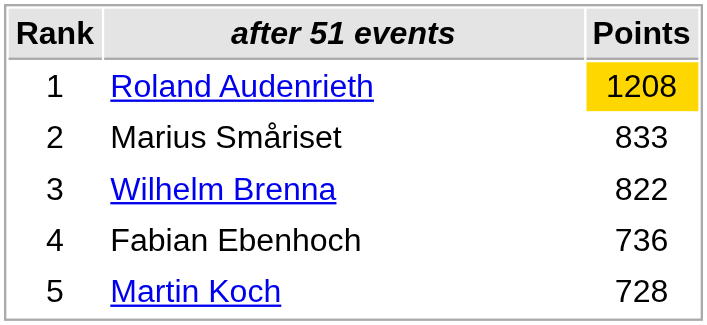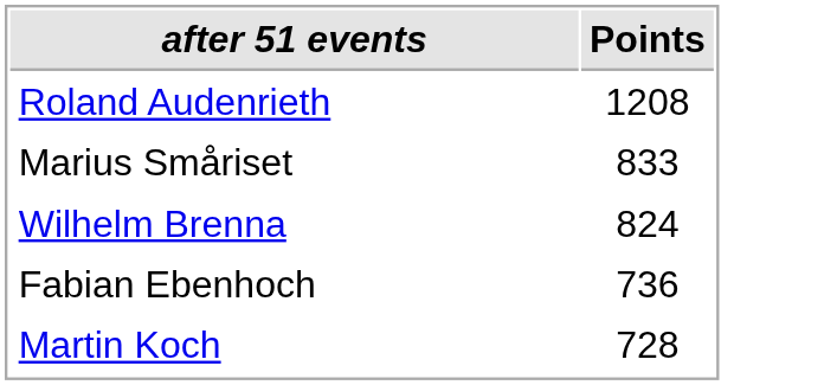- column: Rank | 1 | 2 | 3 | 4 | 5
Roland Audenrieth | Points: gold background -> no background
Wilhelm Brenna | Points: 822 -> 824
